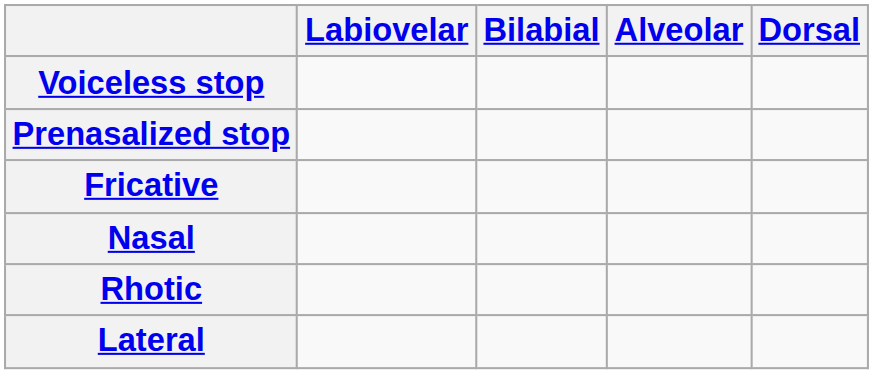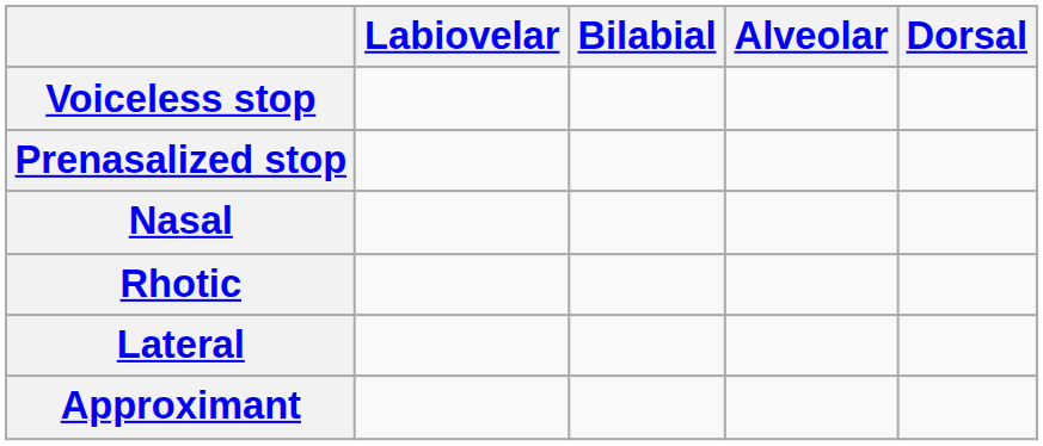- row: Fricative
+ row: Approximant
